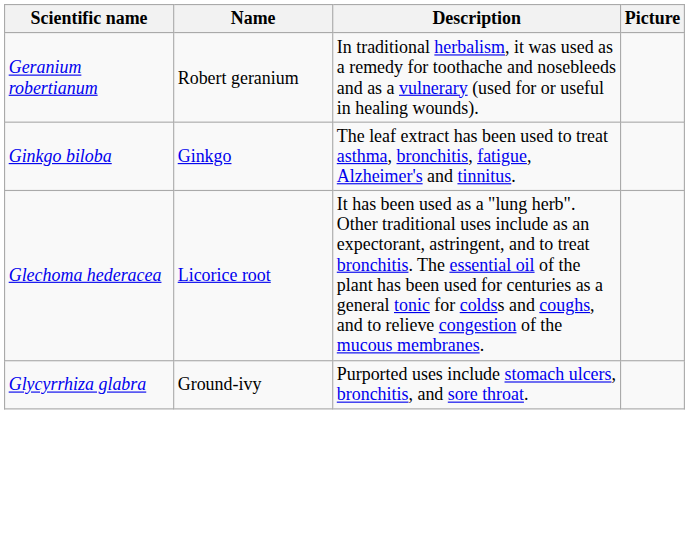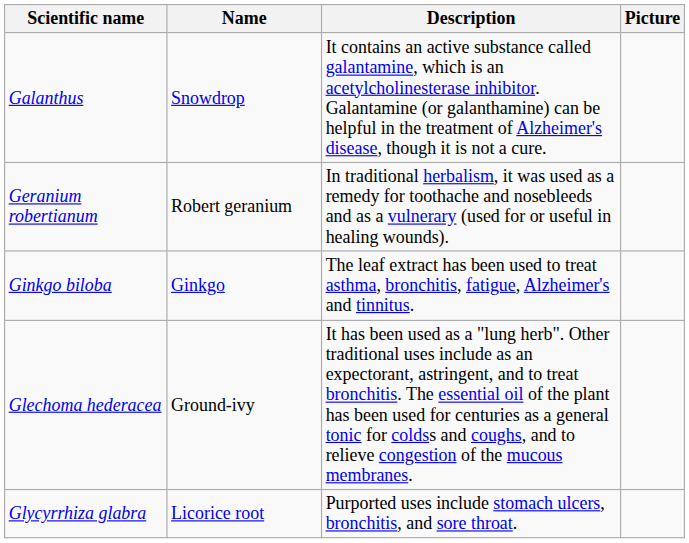+ row: Galanthus | Snowdrop | It contains an active substance called galantamine, which is an acetylcholinesterase inhibitor. Galantamine (or galanthamine) can be helpful in the treatment of Alzheimer's disease, though it is not a cure.
Glechoma hederacea | Name: Licorice root -> Ground-ivy
Glycyrrhiza glabra | Name: Ground-ivy -> Licorice root
